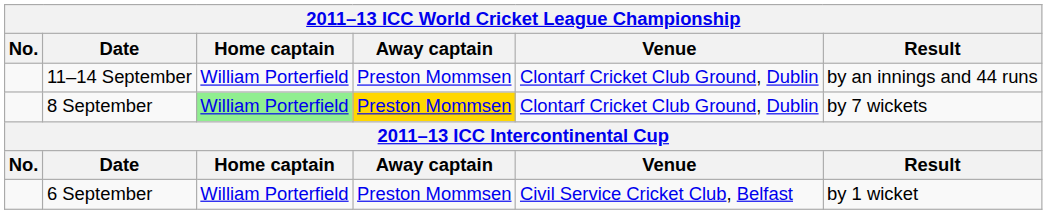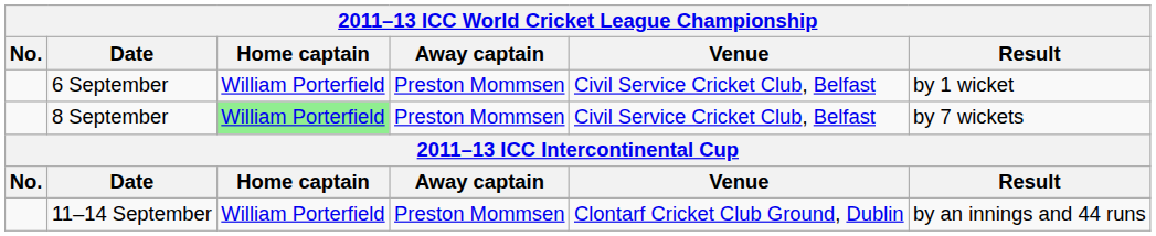rows swapped: 6 September <-> 11–14 September
8 September | Away captain: gold background -> no background
8 September | Venue: Clontarf Cricket Club Ground, Dublin -> Civil Service Cricket Club, Belfast
